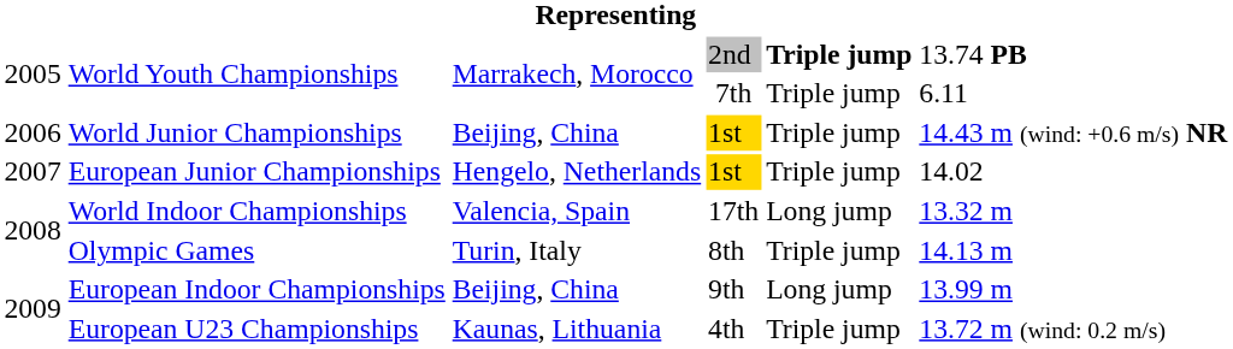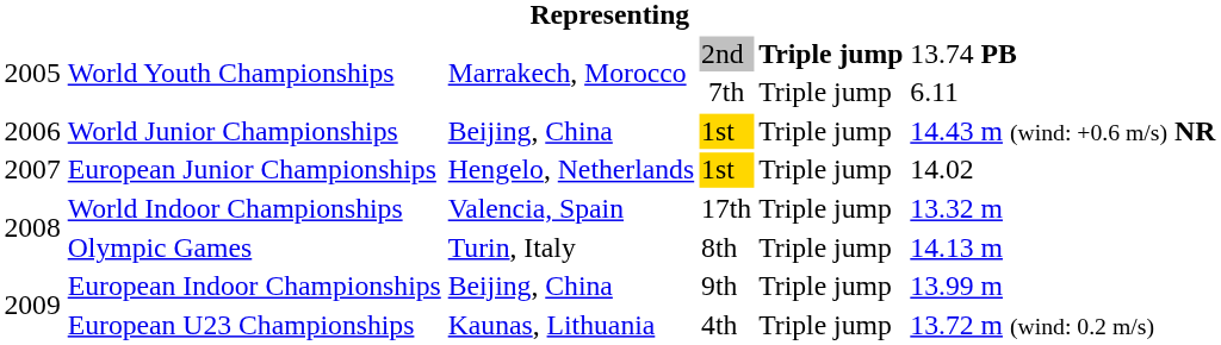World Indoor Championships | column 5: Long jump -> Triple jump
European Indoor Championships | column 5: Long jump -> Triple jump
